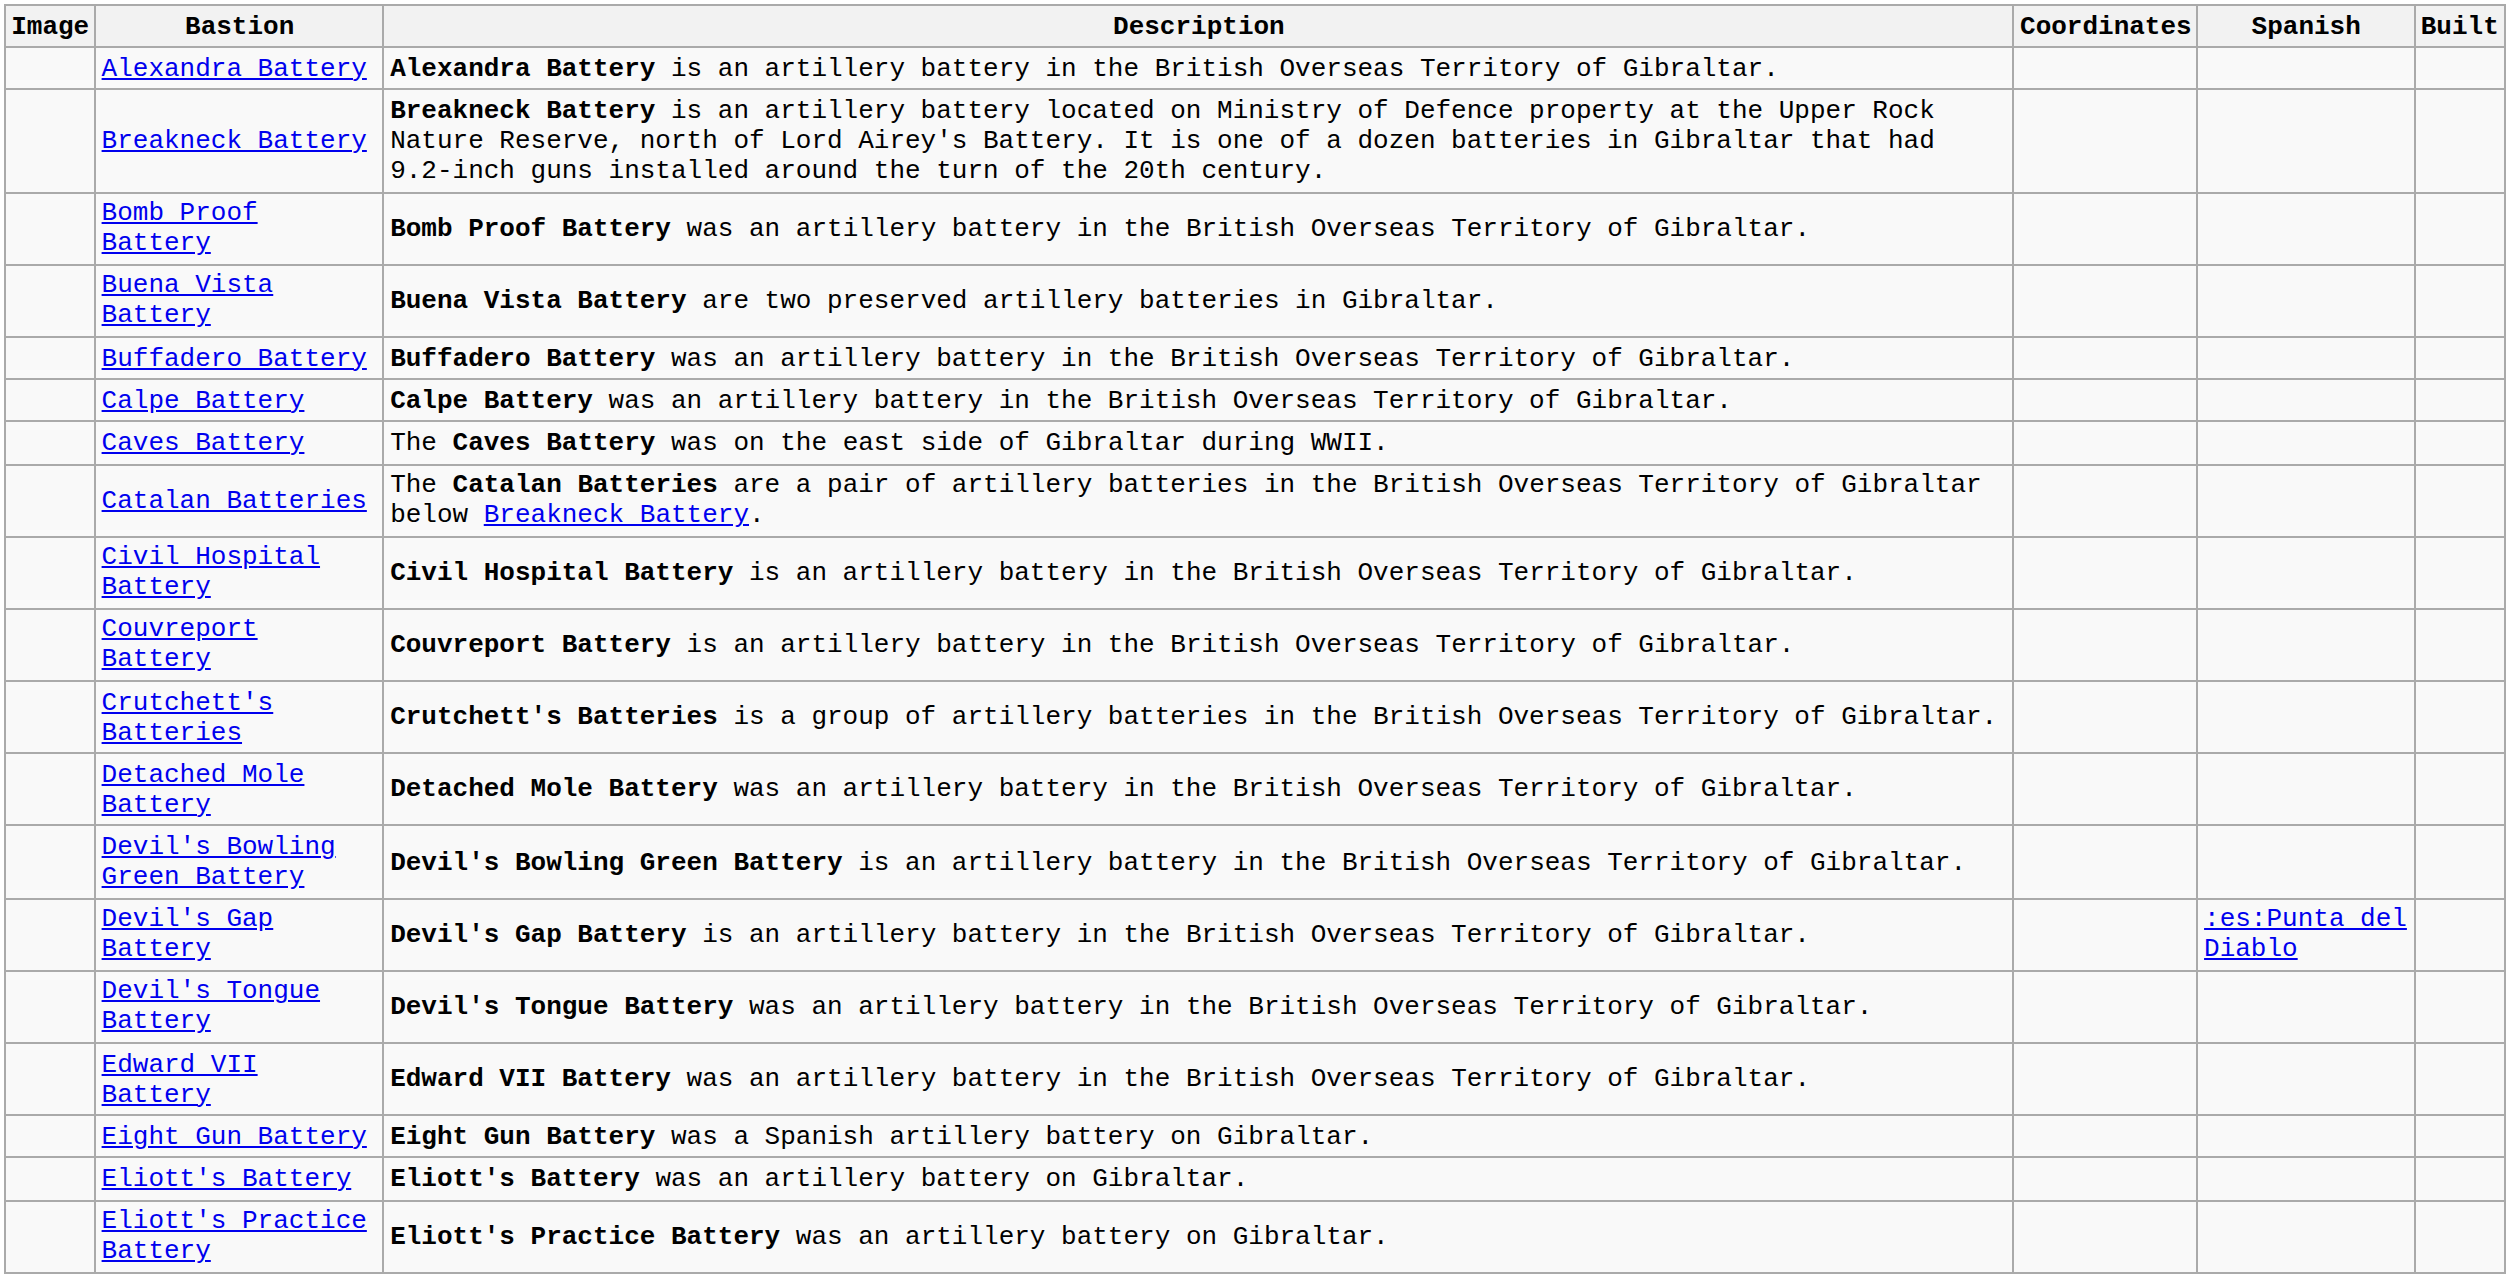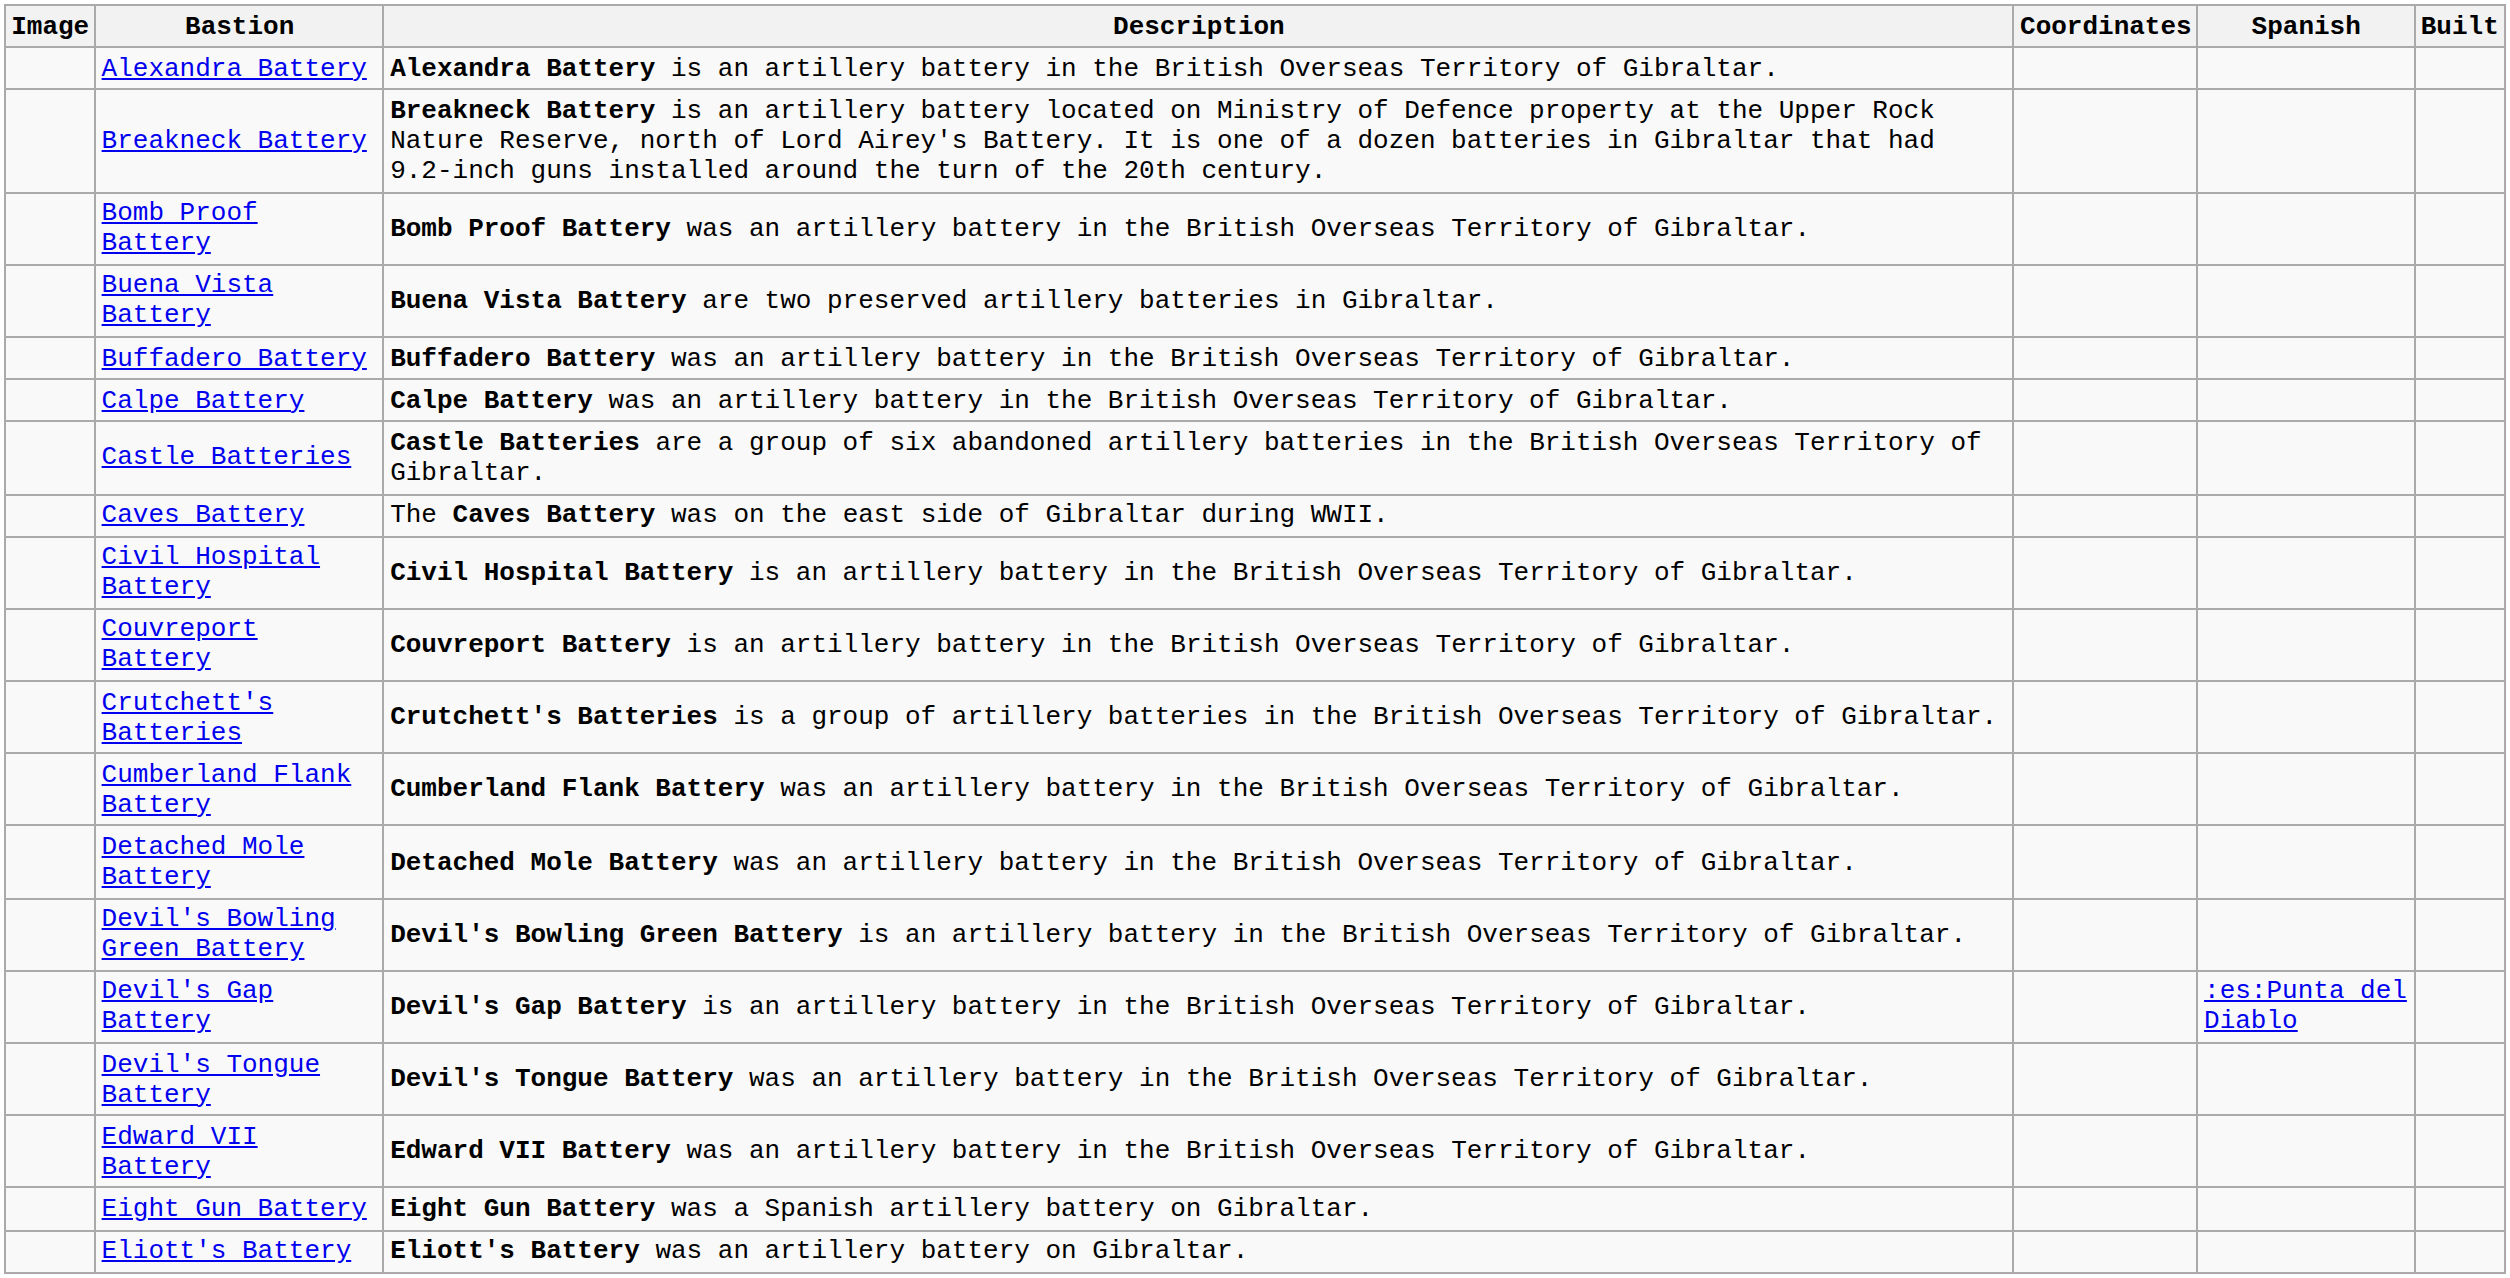+ row: Castle Batteries | Castle Batteries are a group of six abandoned artillery batteries in the British Overseas Territory of Gibraltar.
- row: Catalan Batteries | The Catalan Batteries are a pair of artillery batteries in the British Overseas Territory of Gibraltar below Breakneck Battery.
+ row: Cumberland Flank Battery | Cumberland Flank Battery was an artillery battery in the British Overseas Territory of Gibraltar.
- row: Eliott's Practice Battery | Eliott's Practice Battery was an artillery battery on Gibraltar.
